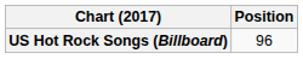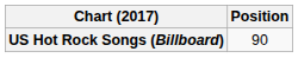US Hot Rock Songs (Billboard) | Position: 96 -> 90
